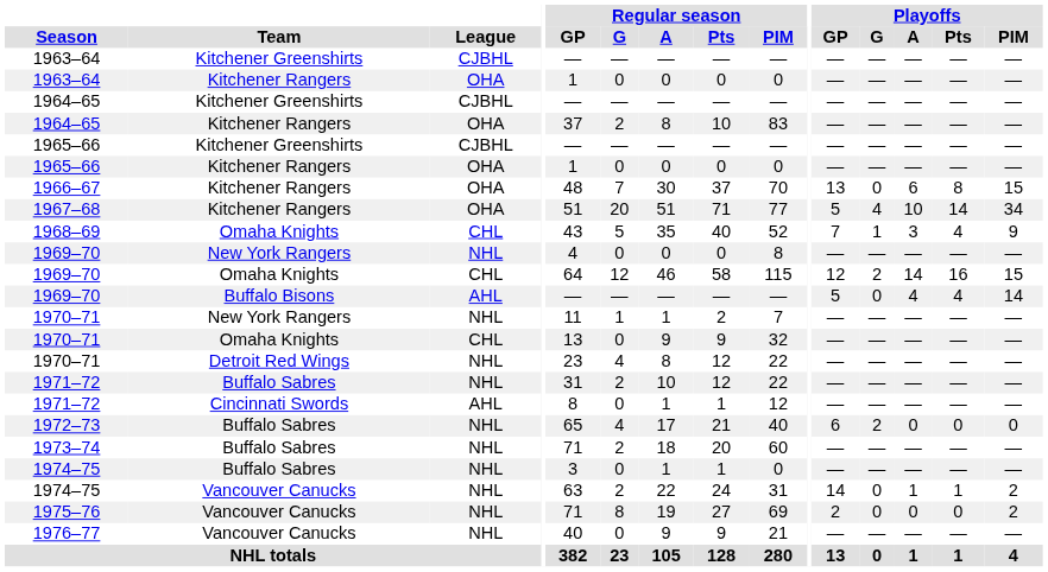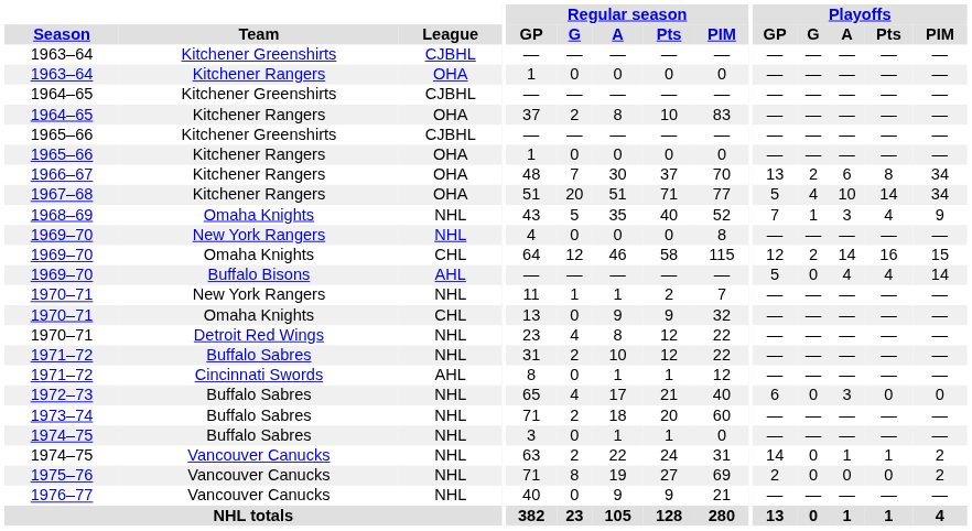1966–67 | Playoffs / G: 0 -> 2
1966–67 | Playoffs / PIM: 15 -> 34
1968–69 | League: CHL -> NHL
1972–73 | Playoffs / G: 2 -> 0
1972–73 | Playoffs / A: 0 -> 3
